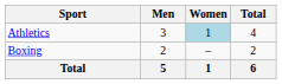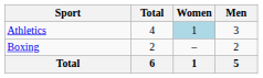columns swapped: Men <-> Total
